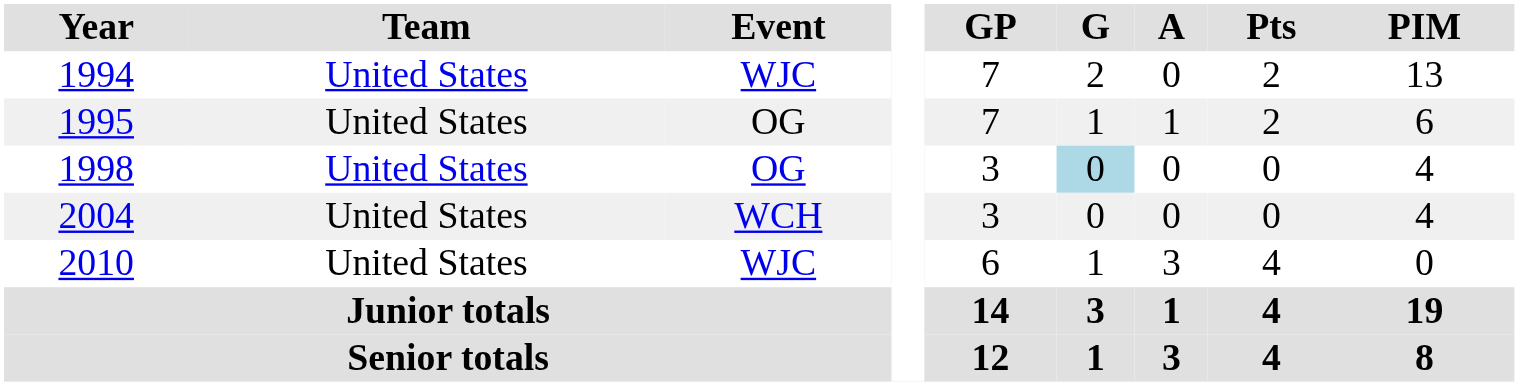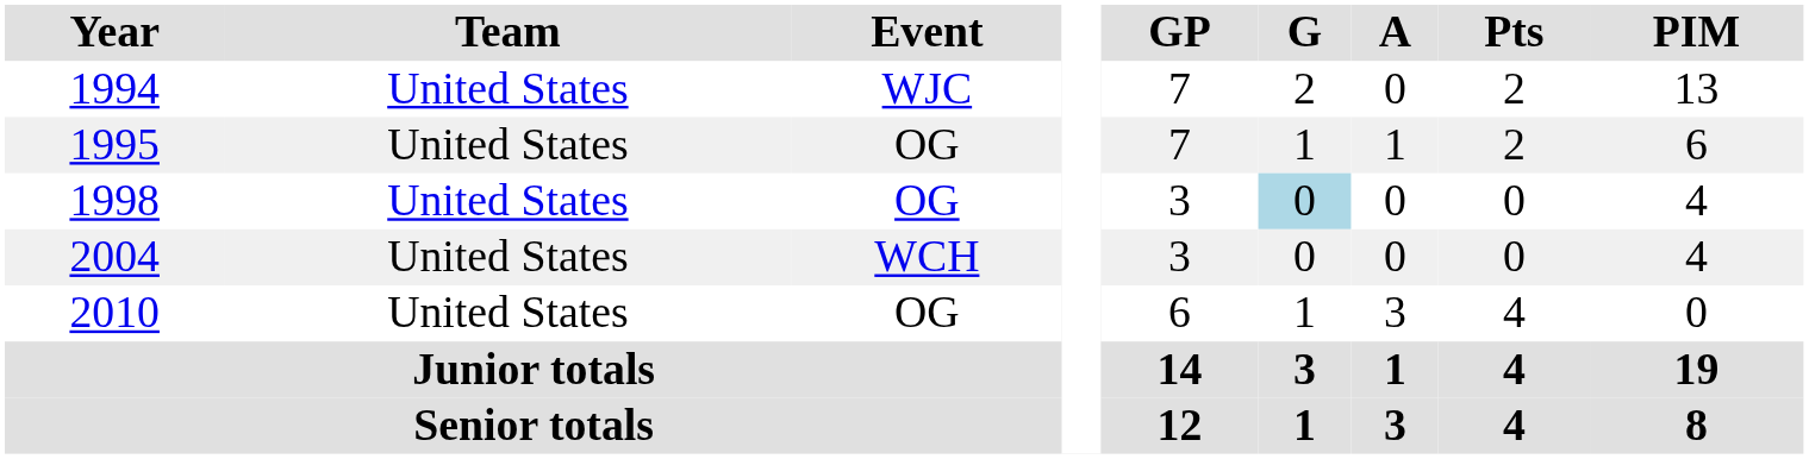2010 | Event: WJC -> OG
